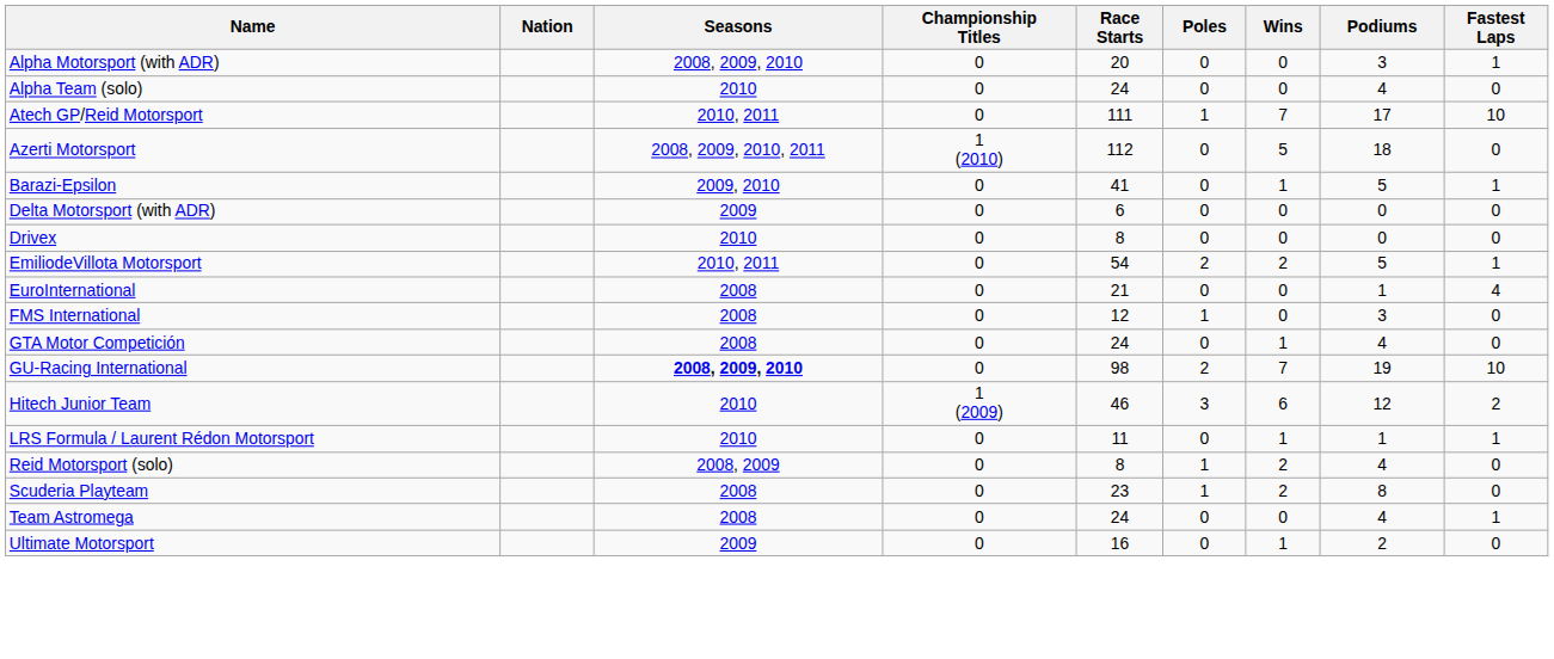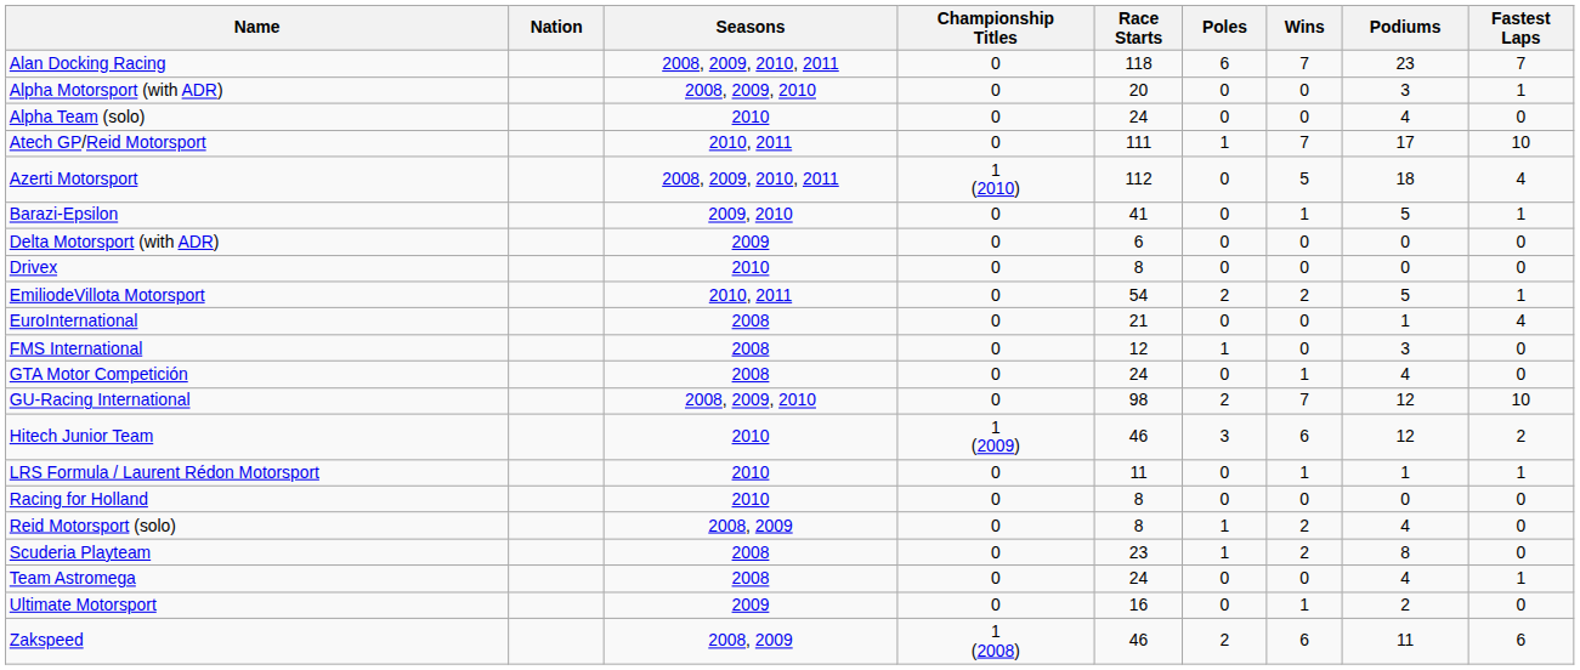+ row: Alan Docking Racing | 2008, 2009, 2010, 2011 | 0 | 118 | 6 | 7 | 23 | 7
Azerti Motorsport | Fastest Laps: 0 -> 4
GU-Racing International | Seasons: bold -> normal
GU-Racing International | Podiums: 19 -> 12
+ row: Racing for Holland | 2010 | 0 | 8 | 0 | 0 | 0 | 0
+ row: Zakspeed | 2008, 2009 | 1 (2008) | 46 | 2 | 6 | 11 | 6
